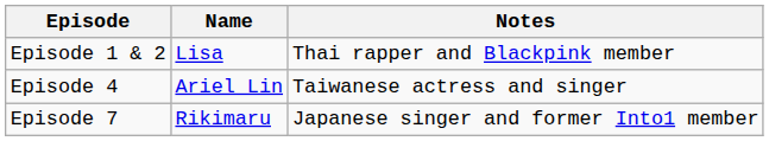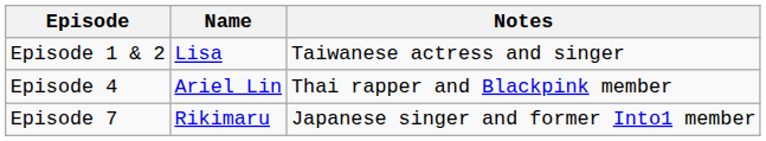Episode 1 & 2 | Notes: Thai rapper and Blackpink member -> Taiwanese actress and singer
Episode 4 | Notes: Taiwanese actress and singer -> Thai rapper and Blackpink member
